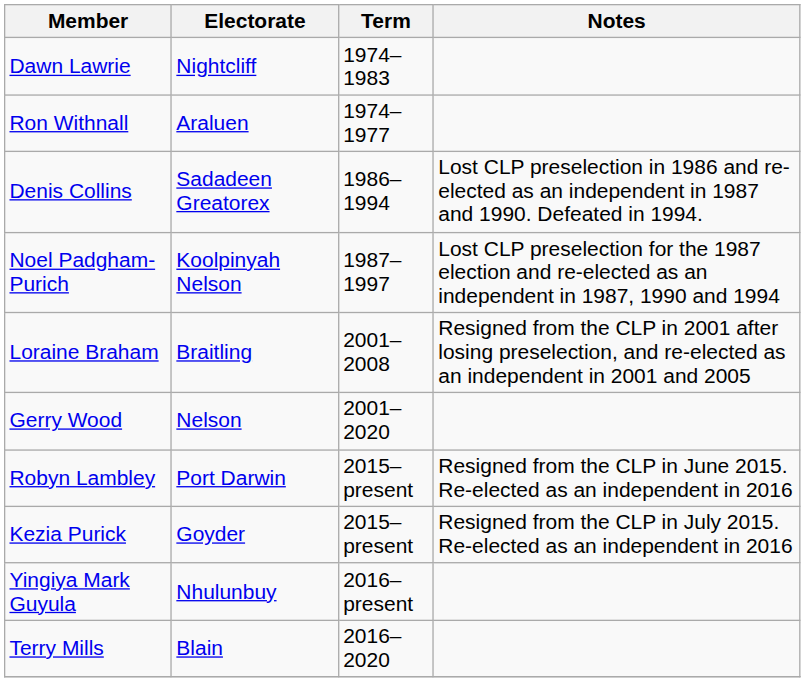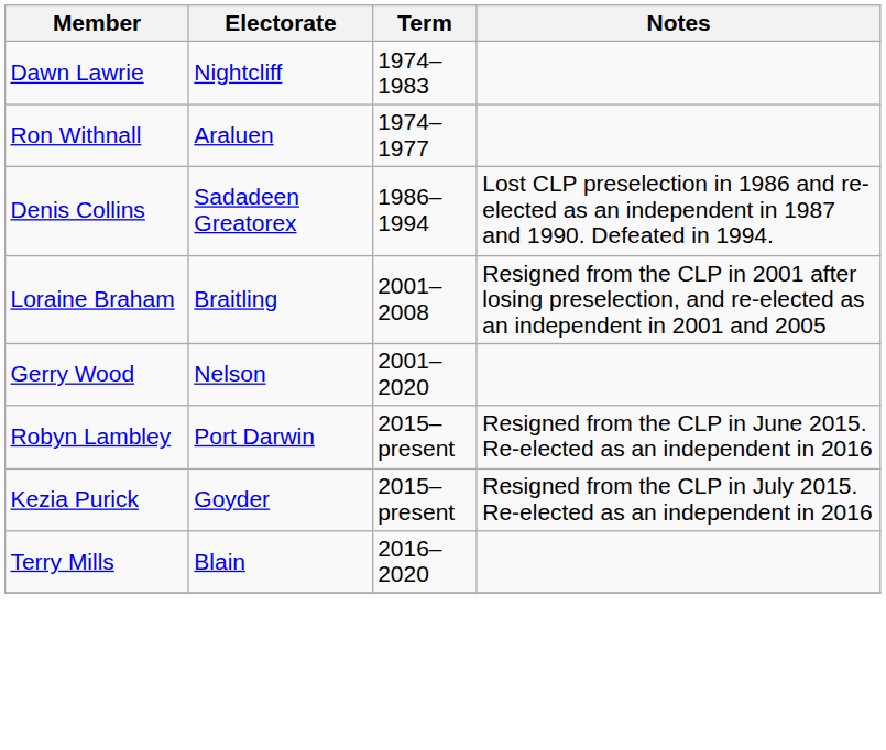- row: Noel Padgham-Purich | Koolpinyah Nelson | 1987–1997 | Lost CLP preselection for the 1987 election and re-elected as an independent in 1987, 1990 and 1994
- row: Yingiya Mark Guyula | Nhulunbuy | 2016–present
